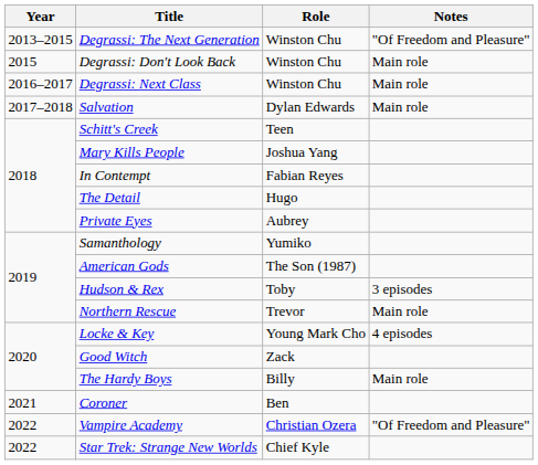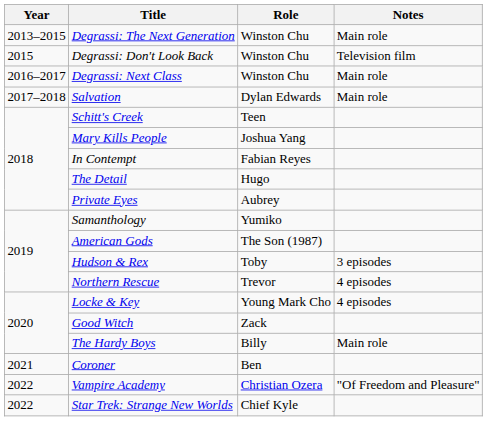Degrassi: The Next Generation | Notes: "Of Freedom and Pleasure" -> Main role
Degrassi: Don't Look Back | Notes: Main role -> Television film
Northern Rescue | Notes: Main role -> 4 episodes
